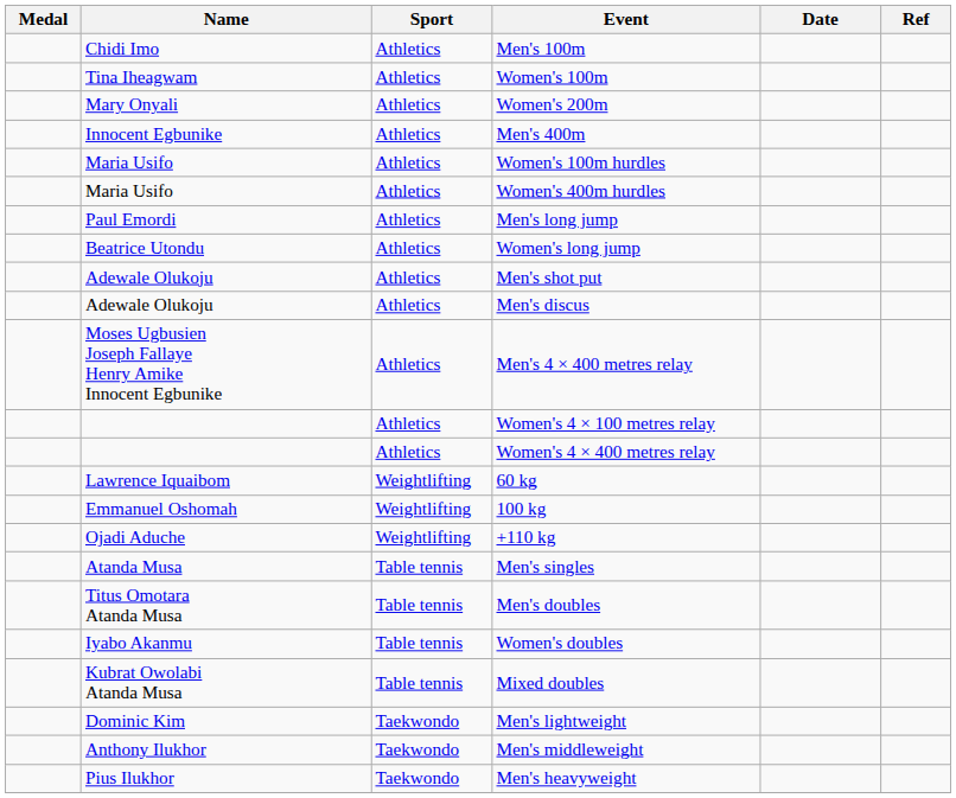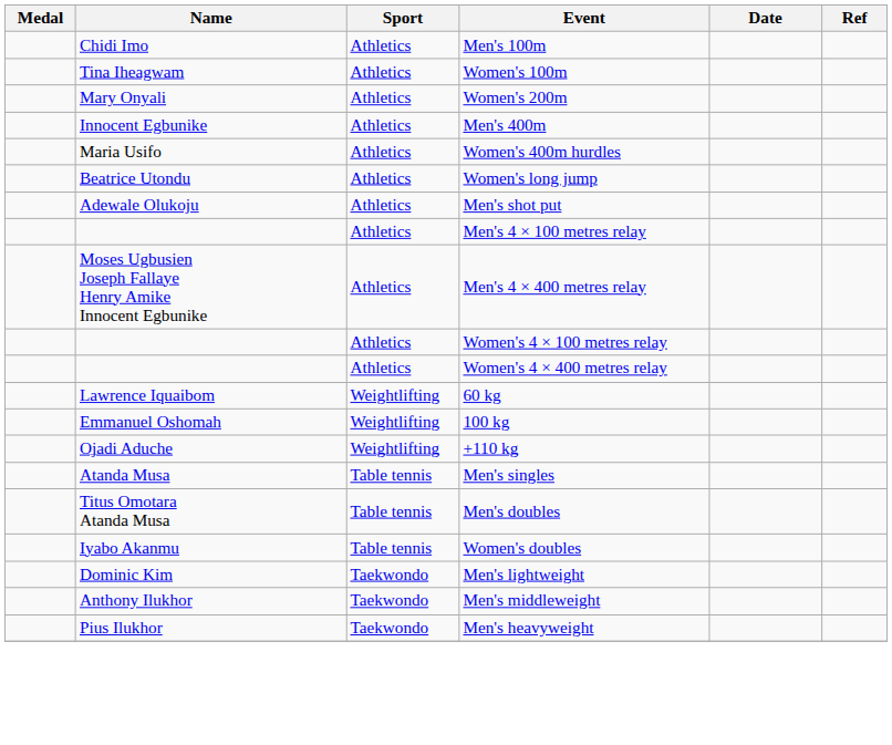- row: Maria Usifo | Athletics | Women's 100m hurdles
- row: Paul Emordi | Athletics | Men's long jump
- row: Adewale Olukoju | Athletics | Men's discus
+ row: Athletics | Men's 4 × 100 metres relay
- row: Kubrat Owolabi Atanda Musa | Table tennis | Mixed doubles
